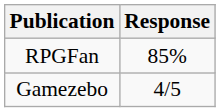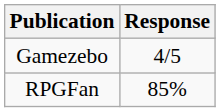rows swapped: Gamezebo <-> RPGFan
